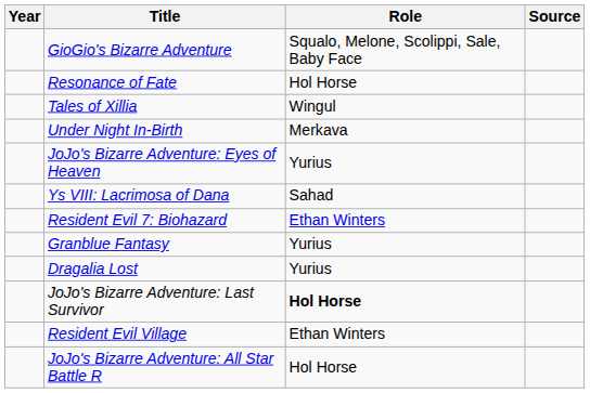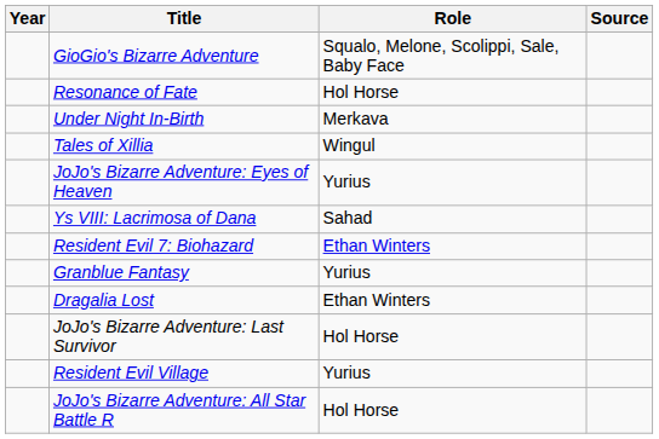rows swapped: Tales of Xillia <-> Under Night In-Birth
Dragalia Lost | Role: Yurius -> Ethan Winters
JoJo's Bizarre Adventure: Last Survivor | Role: bold -> normal
Resident Evil Village | Role: Ethan Winters -> Yurius
